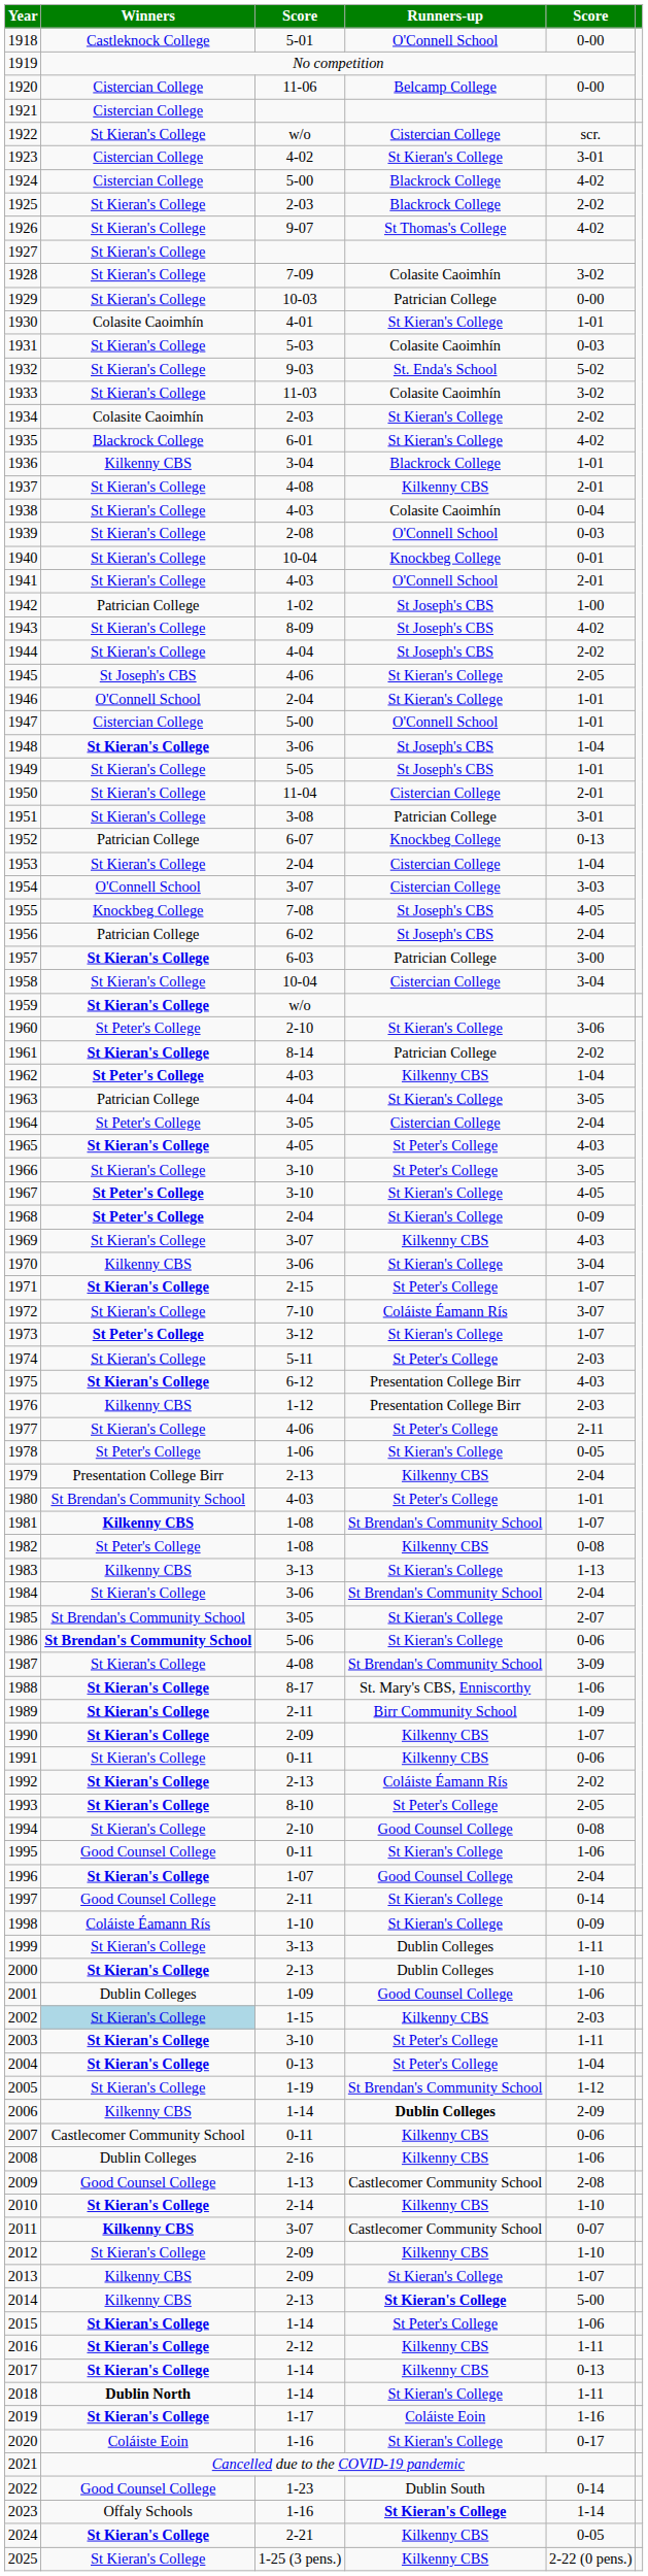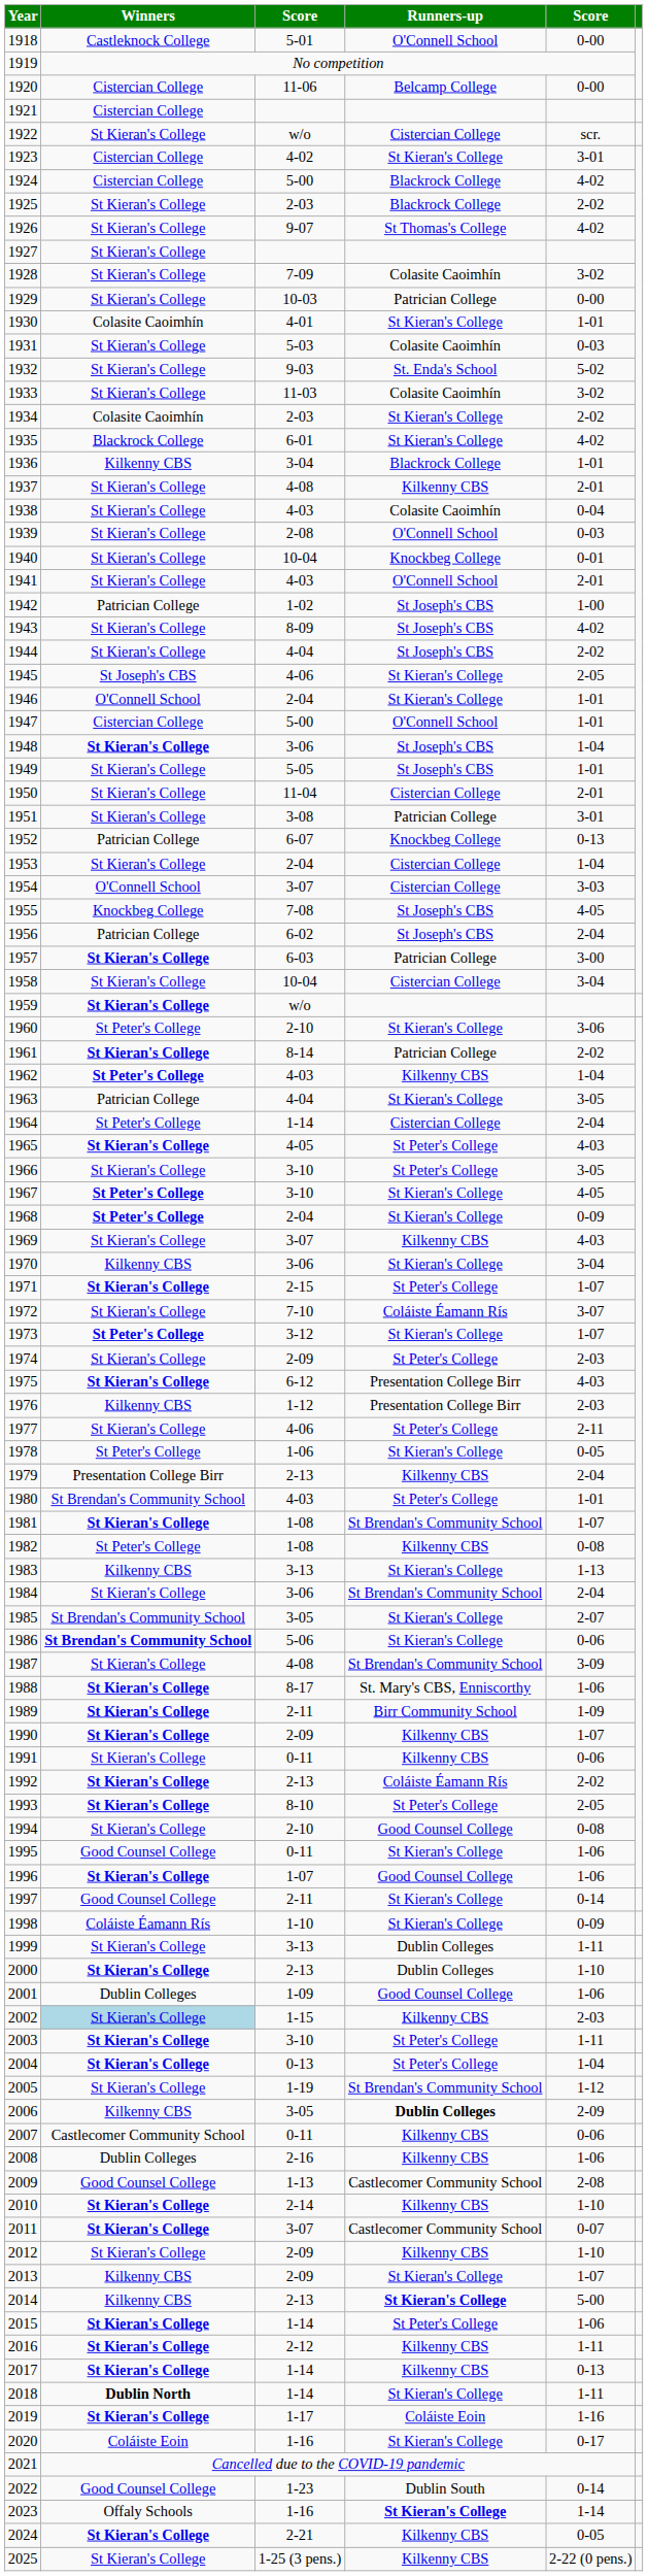1964 | column 3: 3-05 -> 1-14
1974 | column 3: 5-11 -> 2-09
1981 | Winners: Kilkenny CBS -> St Kieran's College
1996 | column 5: 2-04 -> 1-06
2006 | column 3: 1-14 -> 3-05
2011 | Winners: Kilkenny CBS -> St Kieran's College
